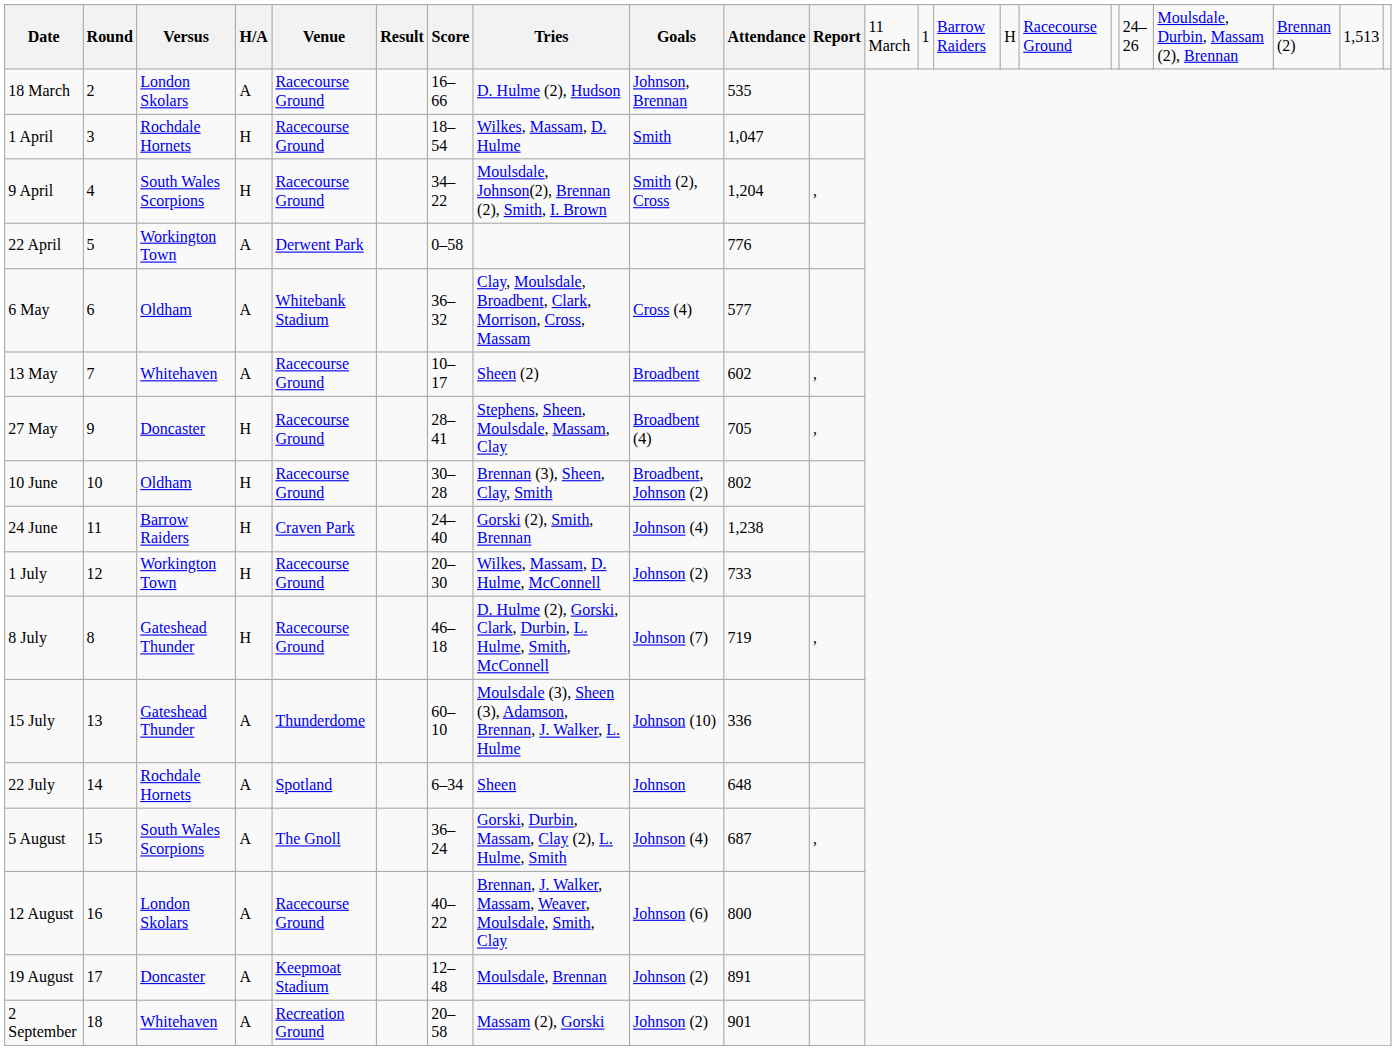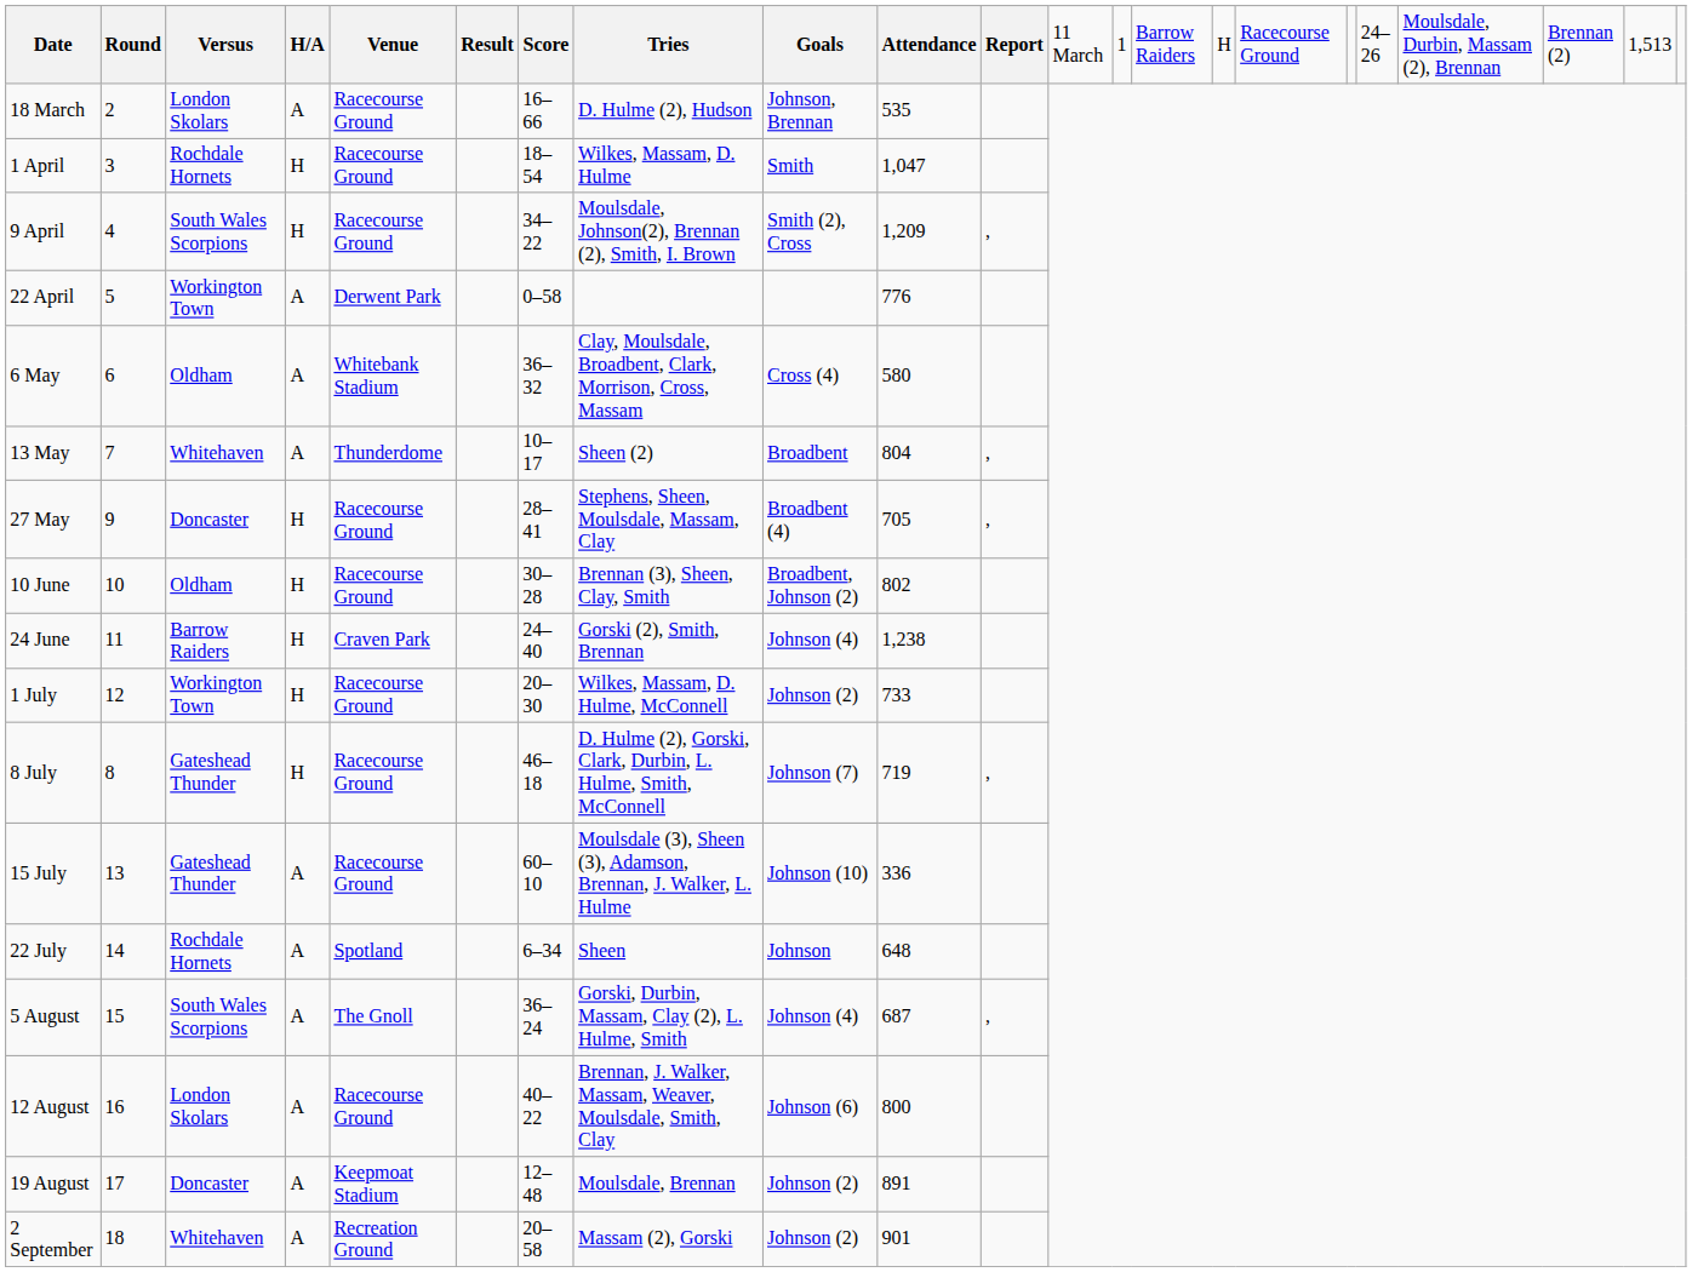9 April | column 10: 1,204 -> 1,209
6 May | column 10: 577 -> 580
13 May | column 5: Racecourse Ground -> Thunderdome
13 May | column 10: 602 -> 804
15 July | column 5: Thunderdome -> Racecourse Ground
